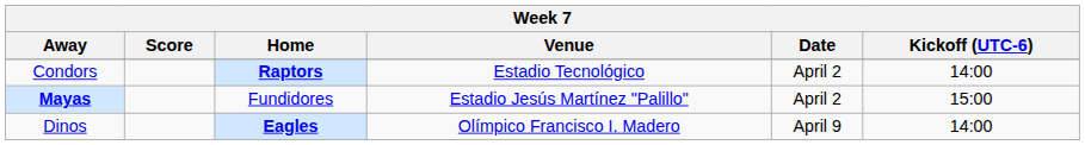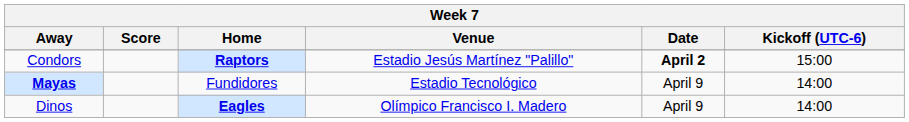Condors | Venue: Estadio Tecnológico -> Estadio Jesús Martínez "Palillo"
Condors | Date: normal -> bold
Condors | Kickoff (UTC-6): 14:00 -> 15:00
Mayas | Venue: Estadio Jesús Martínez "Palillo" -> Estadio Tecnológico
Mayas | Date: April 2 -> April 9
Mayas | Kickoff (UTC-6): 15:00 -> 14:00
